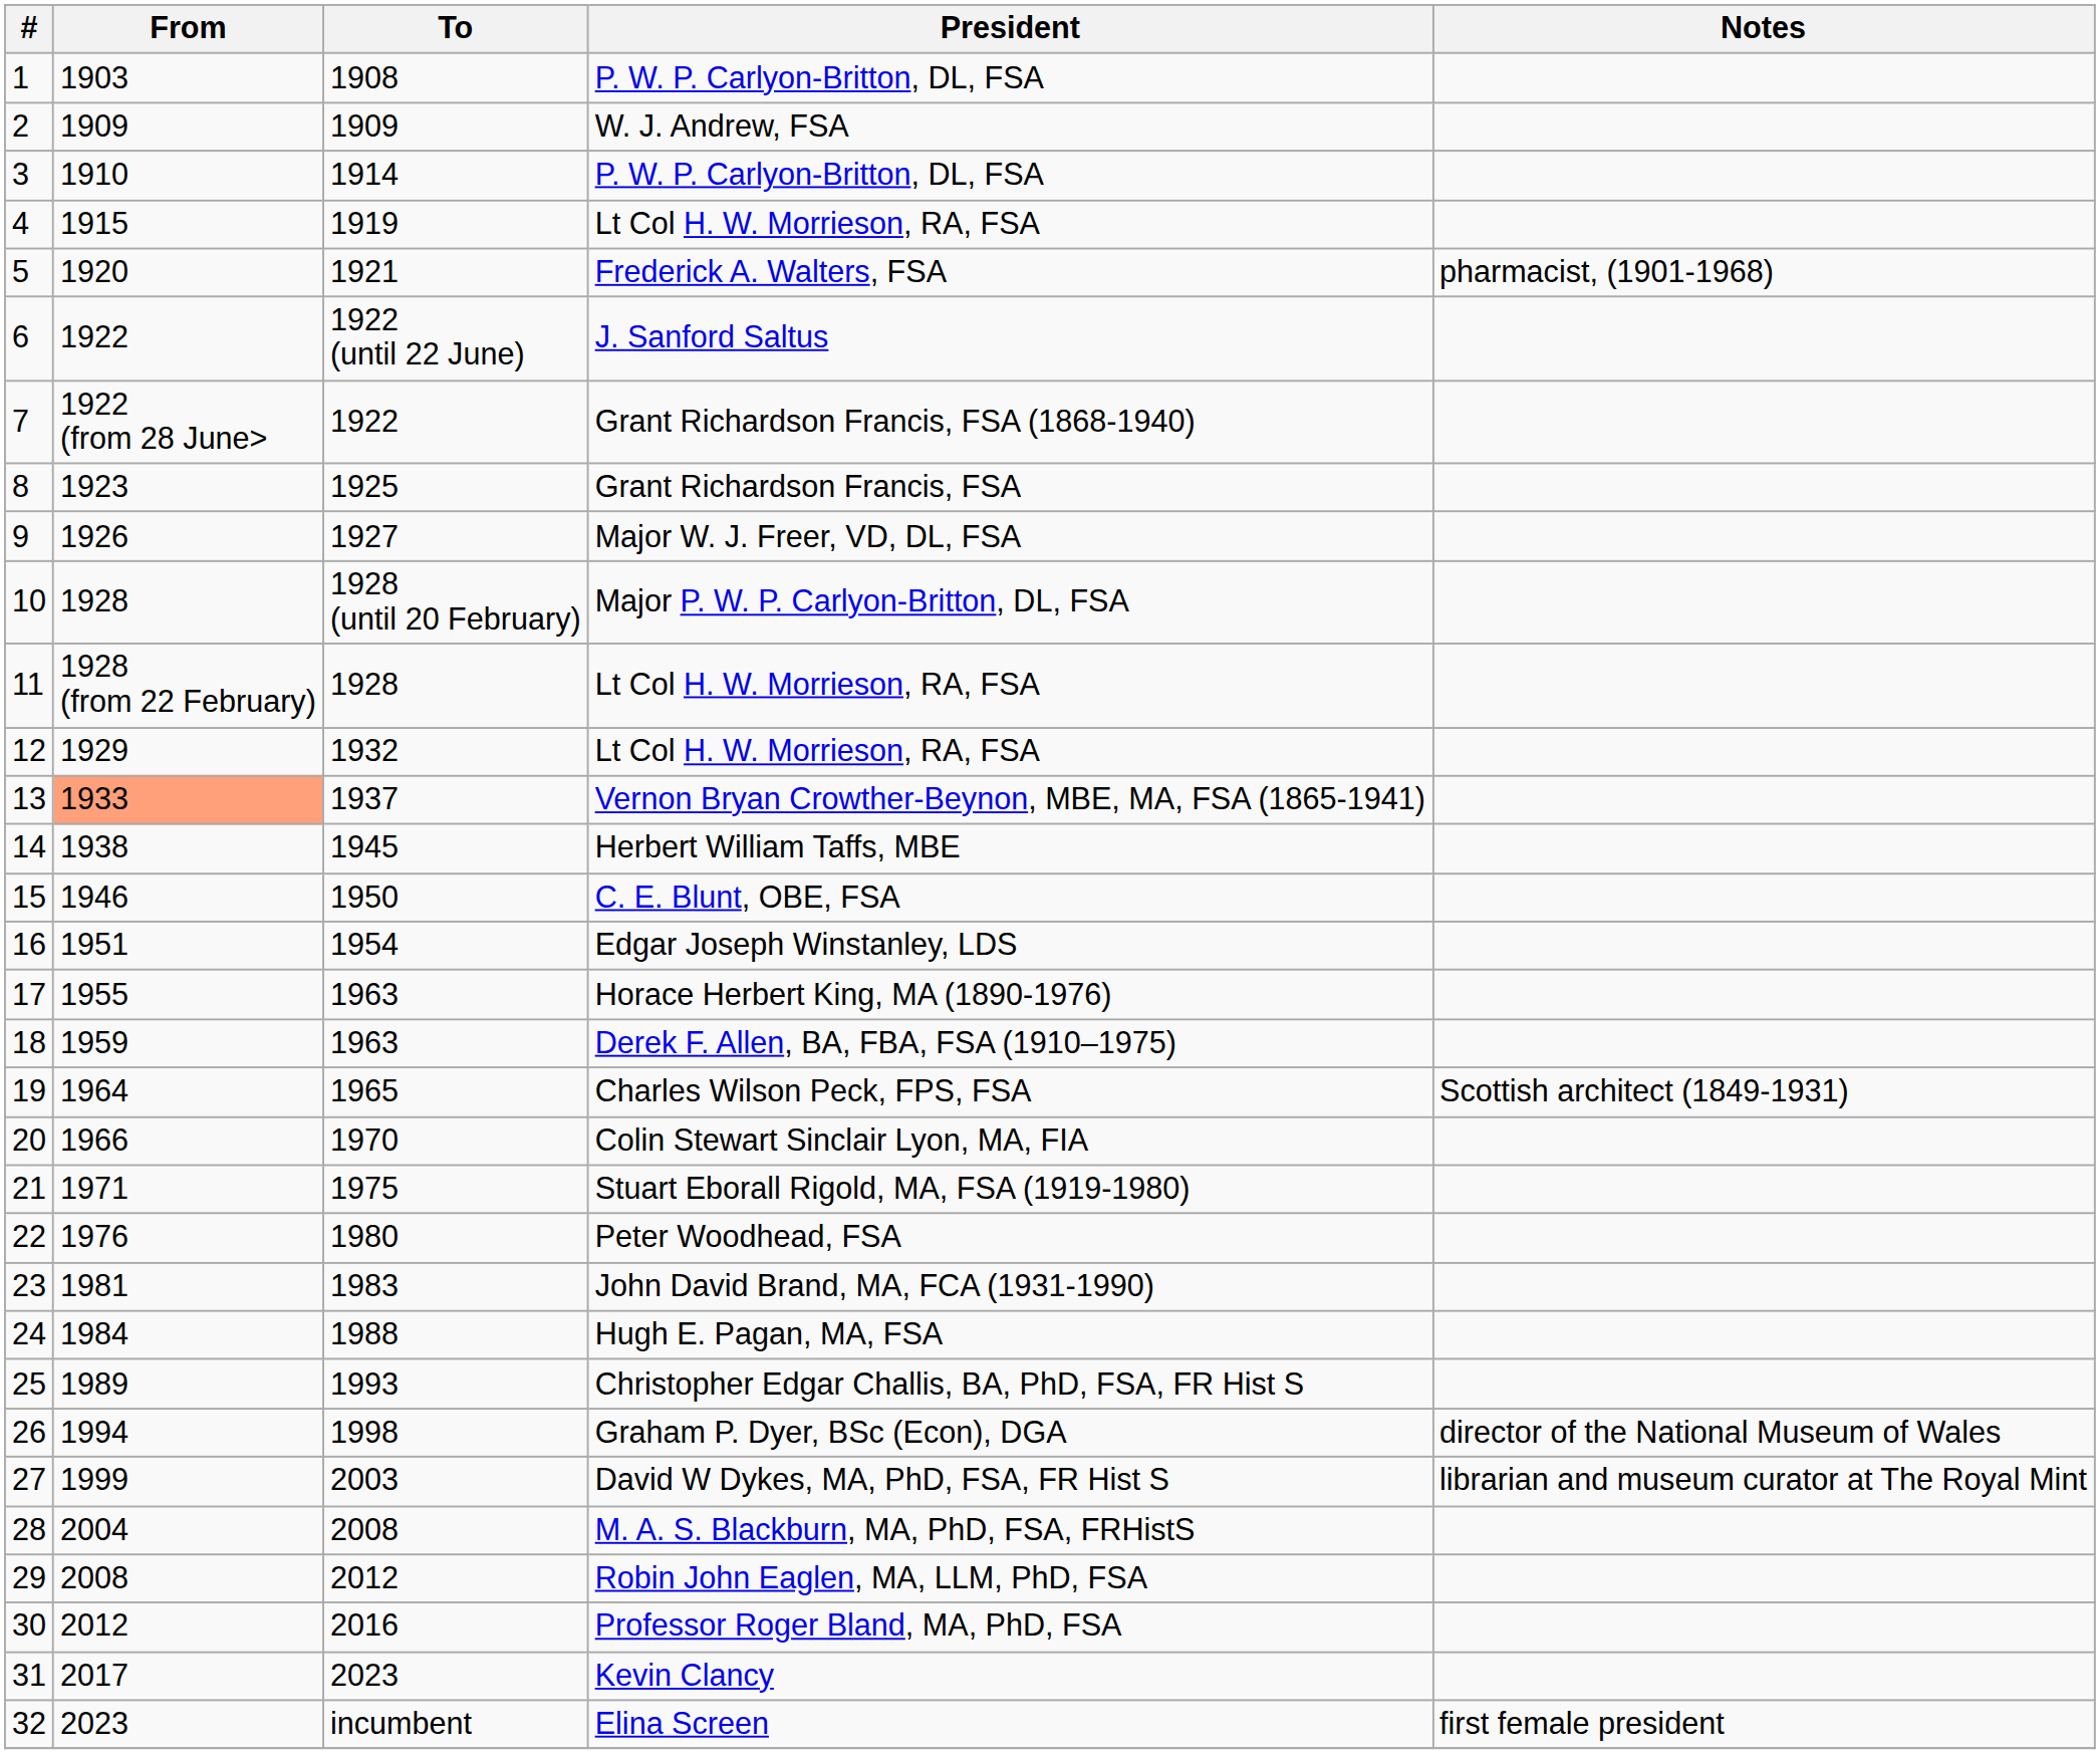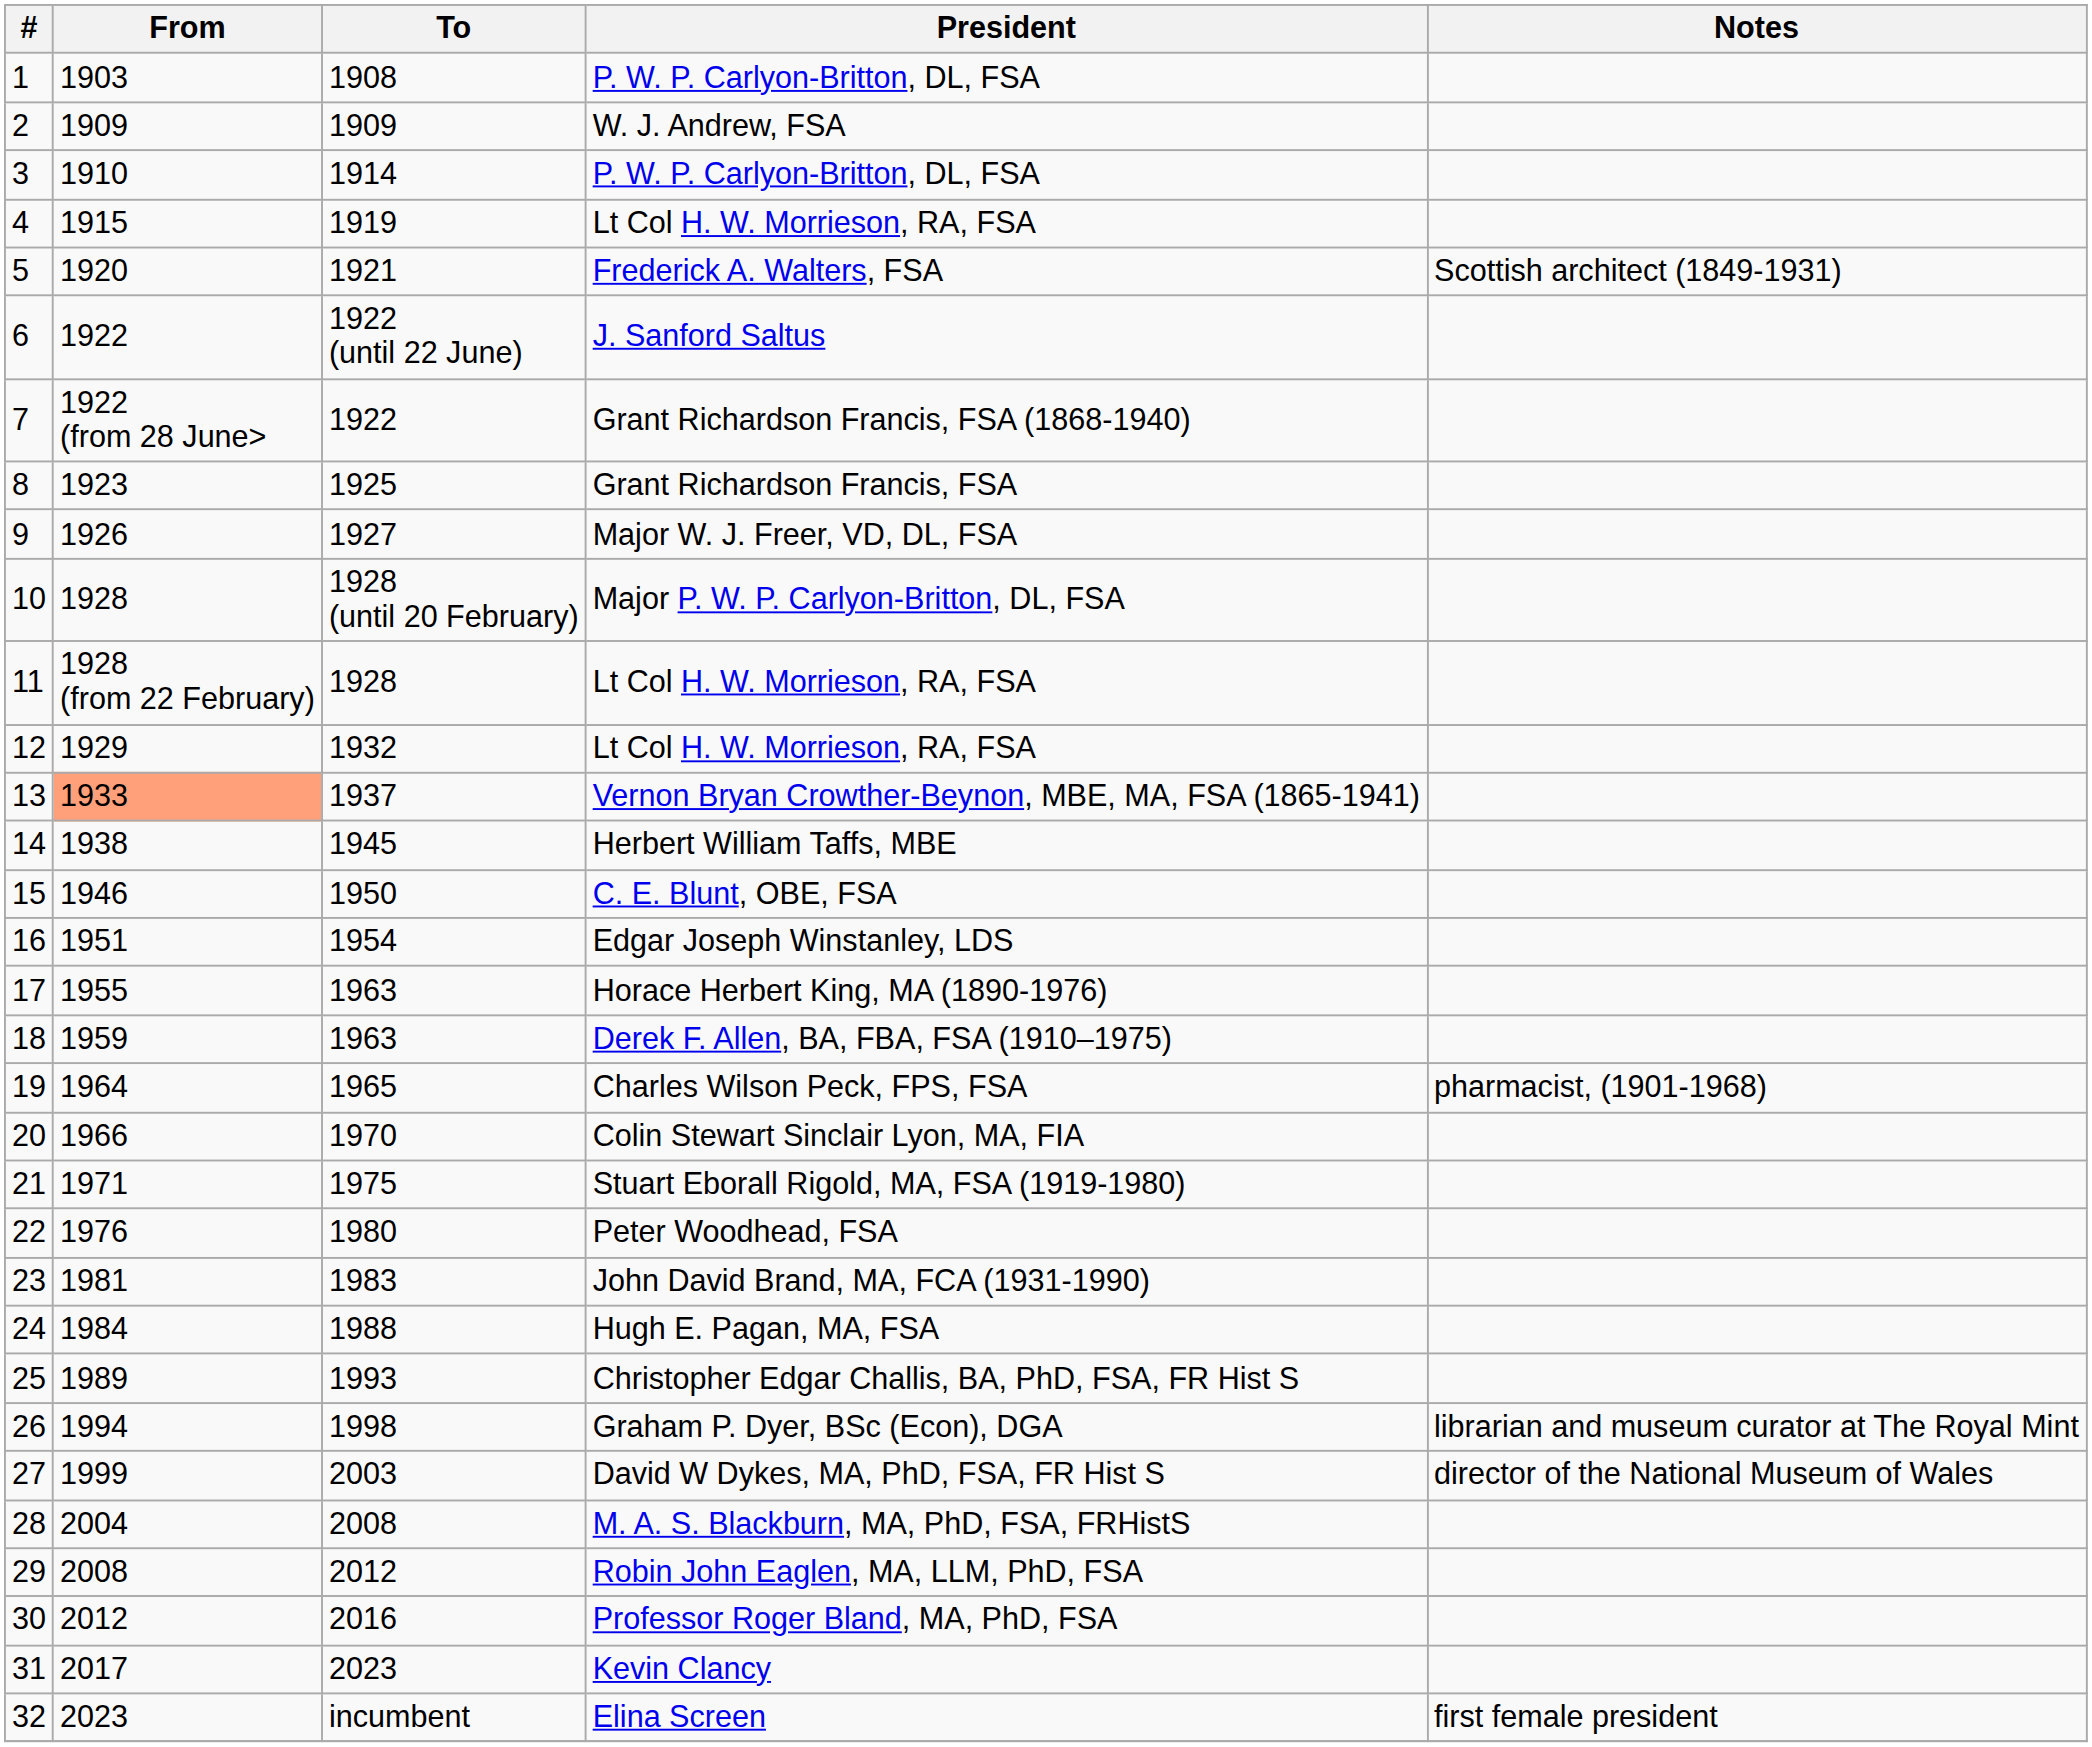Frederick A. Walters, FSA | Notes: pharmacist, (1901-1968) -> Scottish architect (1849-1931)
Charles Wilson Peck, FPS, FSA | Notes: Scottish architect (1849-1931) -> pharmacist, (1901-1968)
Graham P. Dyer, BSc (Econ), DGA | Notes: director of the National Museum of Wales -> librarian and museum curator at The Royal Mint
David W Dykes, MA, PhD, FSA, FR Hist S | Notes: librarian and museum curator at The Royal Mint -> director of the National Museum of Wales
